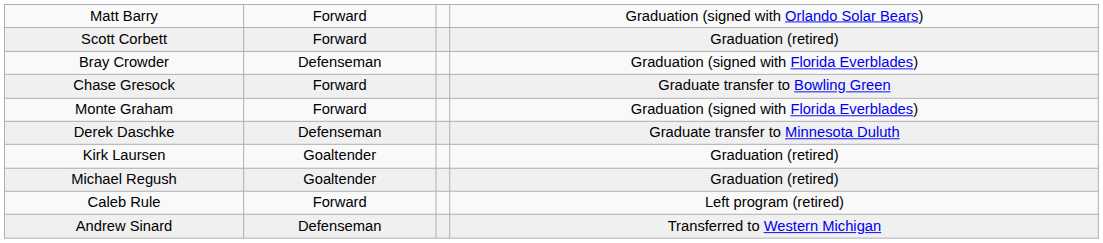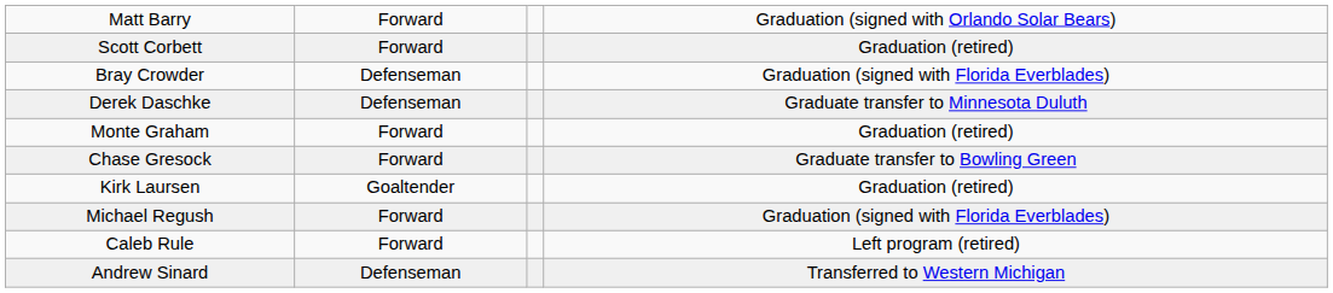rows swapped: Derek Daschke <-> Chase Gresock
Monte Graham | column 4: Graduation (signed with Florida Everblades) -> Graduation (retired)
Michael Regush | column 2: Goaltender -> Forward
Michael Regush | column 4: Graduation (retired) -> Graduation (signed with Florida Everblades)
